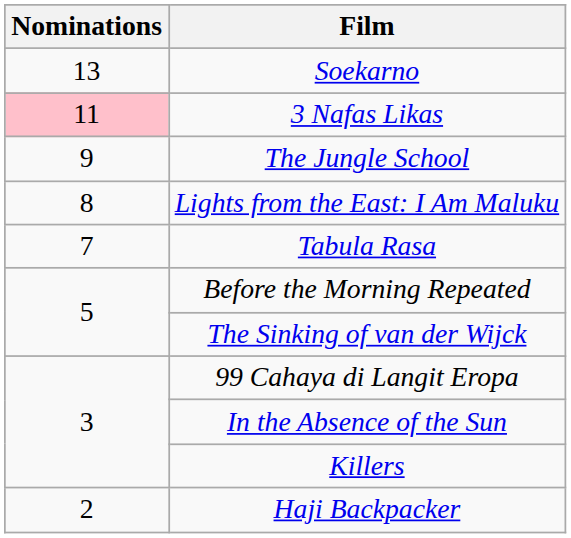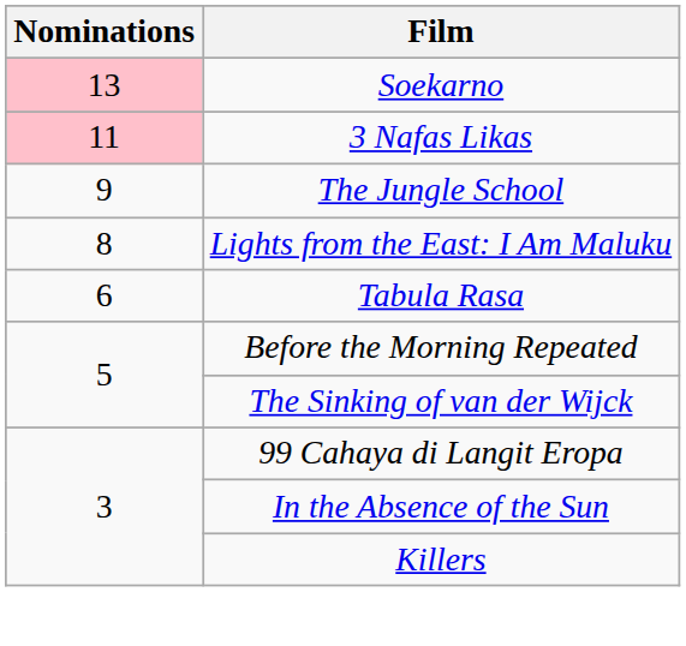Soekarno | Nominations: no background -> pink background
Tabula Rasa | Nominations: 7 -> 6
- row: 2 | Haji Backpacker
